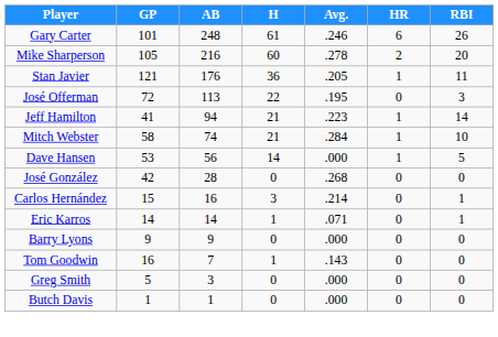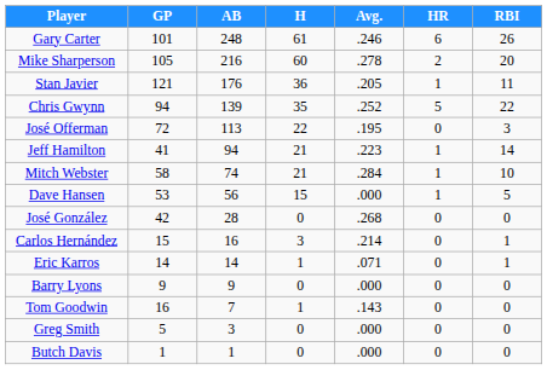+ row: Chris Gwynn | 94 | 139 | 35 | .252 | 5 | 22
Dave Hansen | H: 14 -> 15
